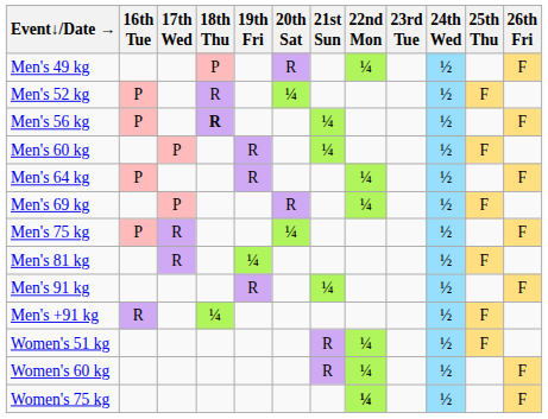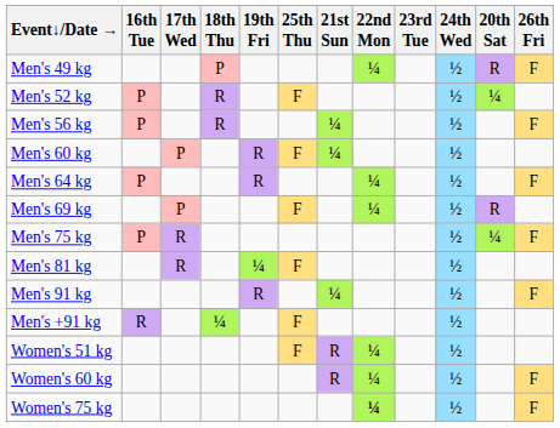columns swapped: 20th Sat <-> 25th Thu
Men's 56 kg | 18th Thu: bold -> normal
